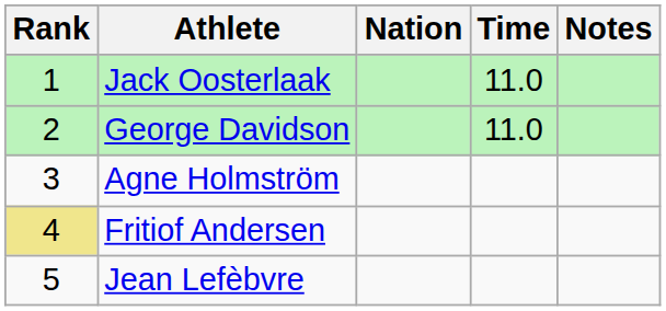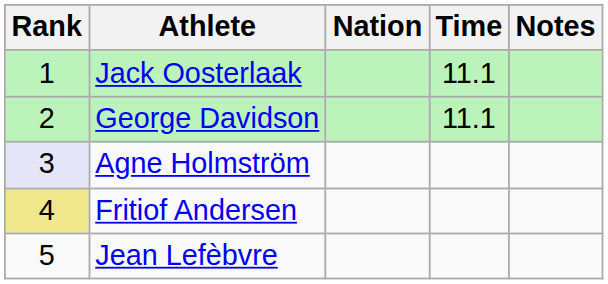Jack Oosterlaak | Time: 11.0 -> 11.1
George Davidson | Time: 11.0 -> 11.1
Agne Holmström | Rank: no background -> lavender background
